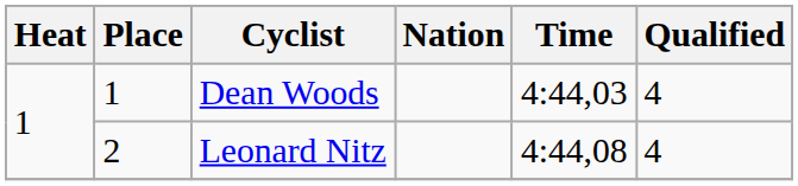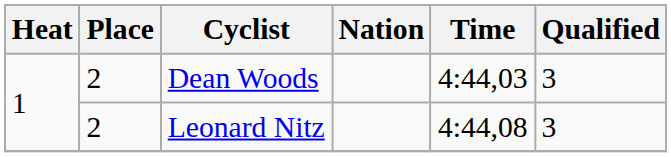Dean Woods | Place: 1 -> 2
Dean Woods | Qualified: 4 -> 3
Leonard Nitz | Qualified: 4 -> 3
